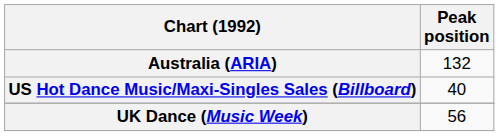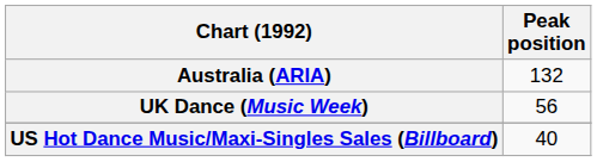rows swapped: UK Dance (Music Week) <-> US Hot Dance Music/Maxi-Singles Sales (Billboard)
